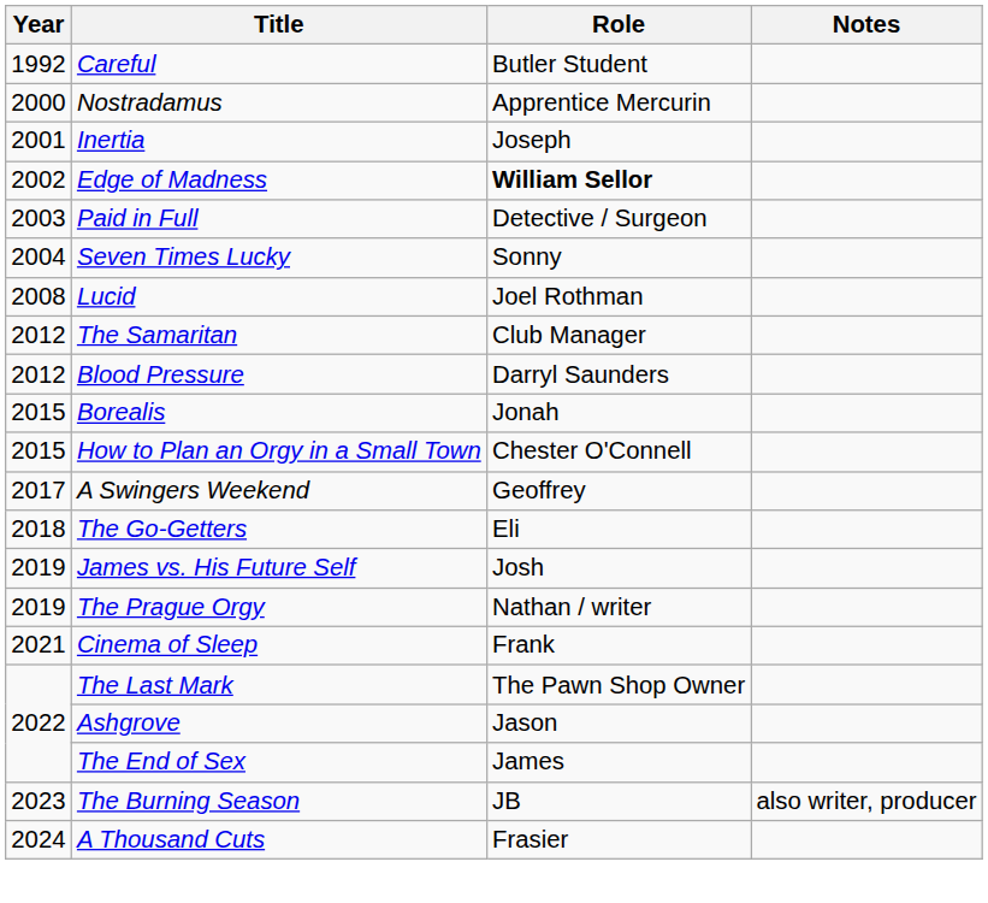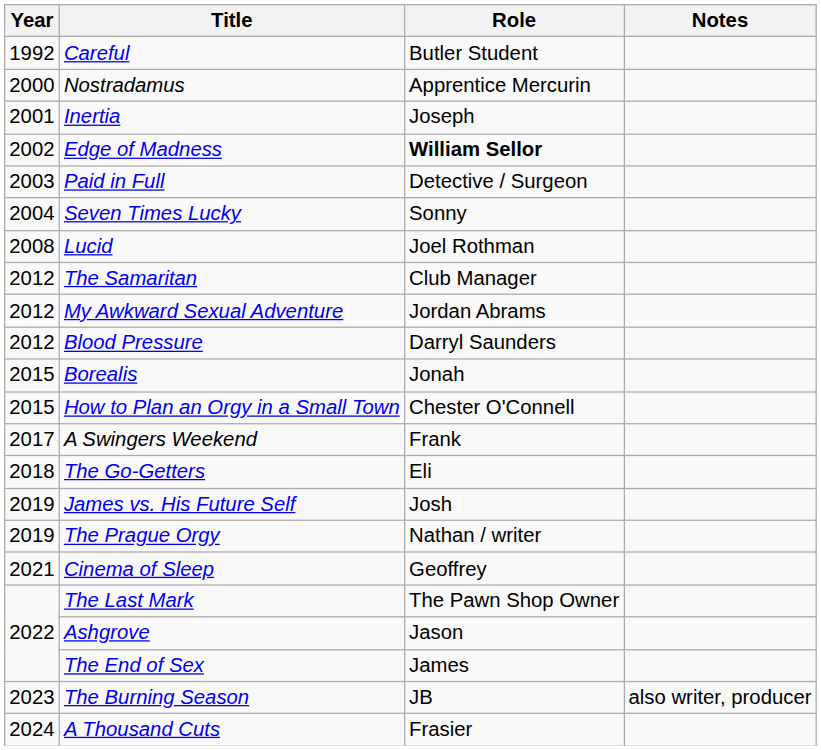+ row: 2012 | My Awkward Sexual Adventure | Jordan Abrams
A Swingers Weekend | Role: Geoffrey -> Frank
Cinema of Sleep | Role: Frank -> Geoffrey
